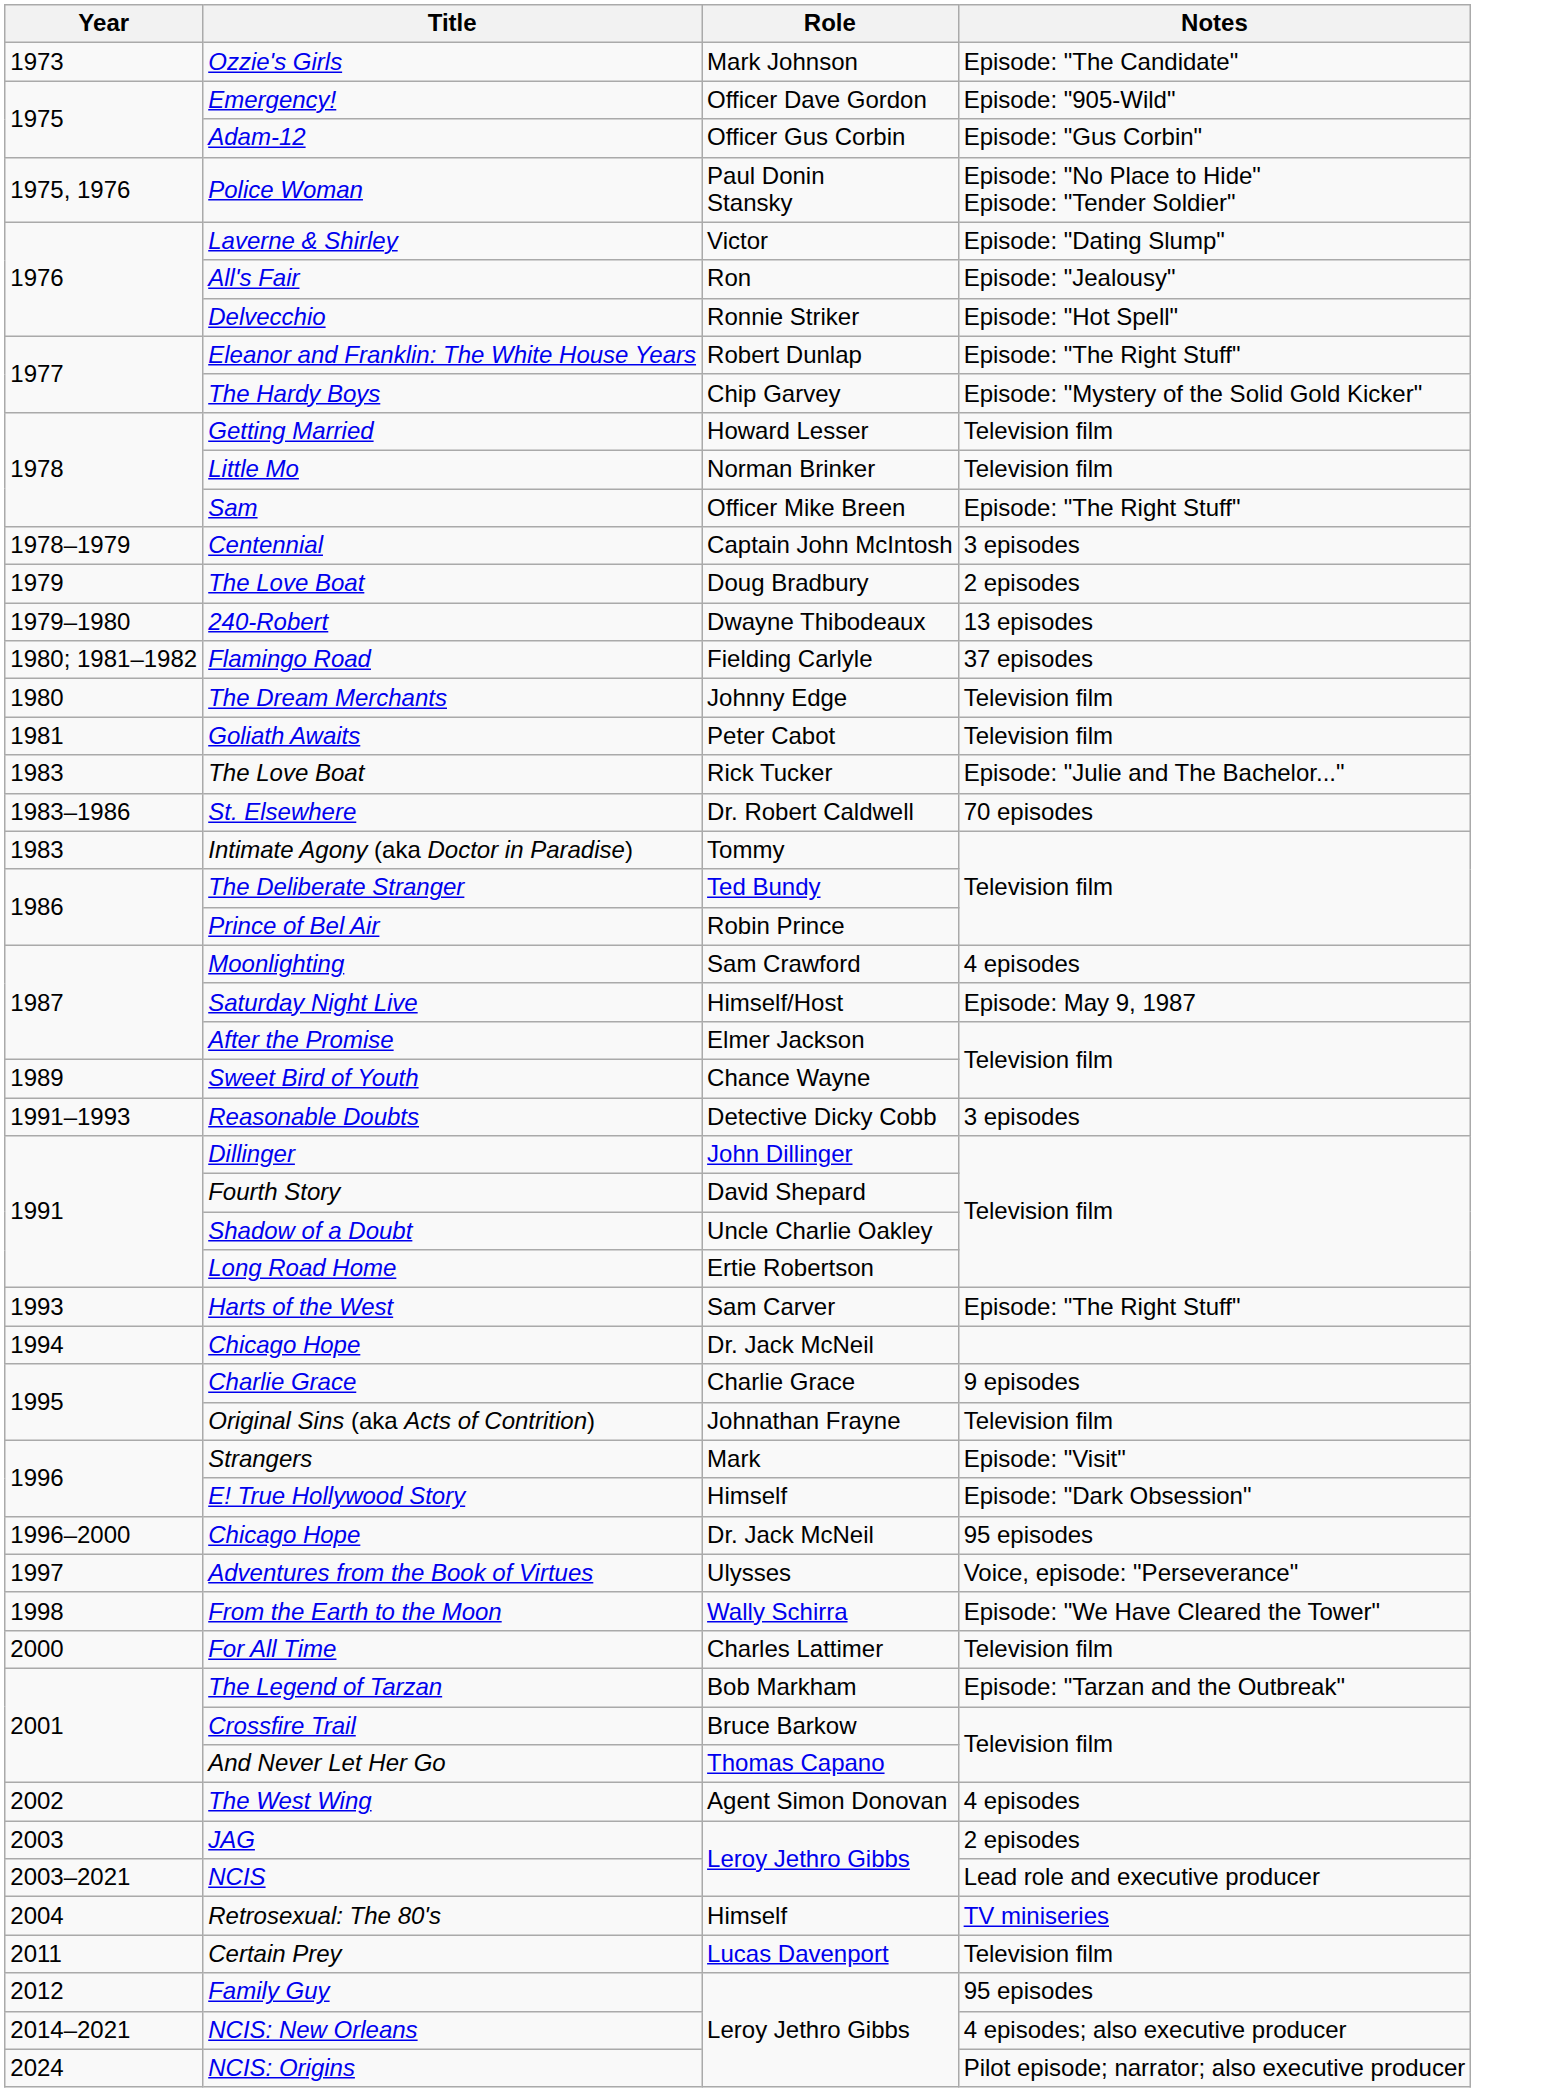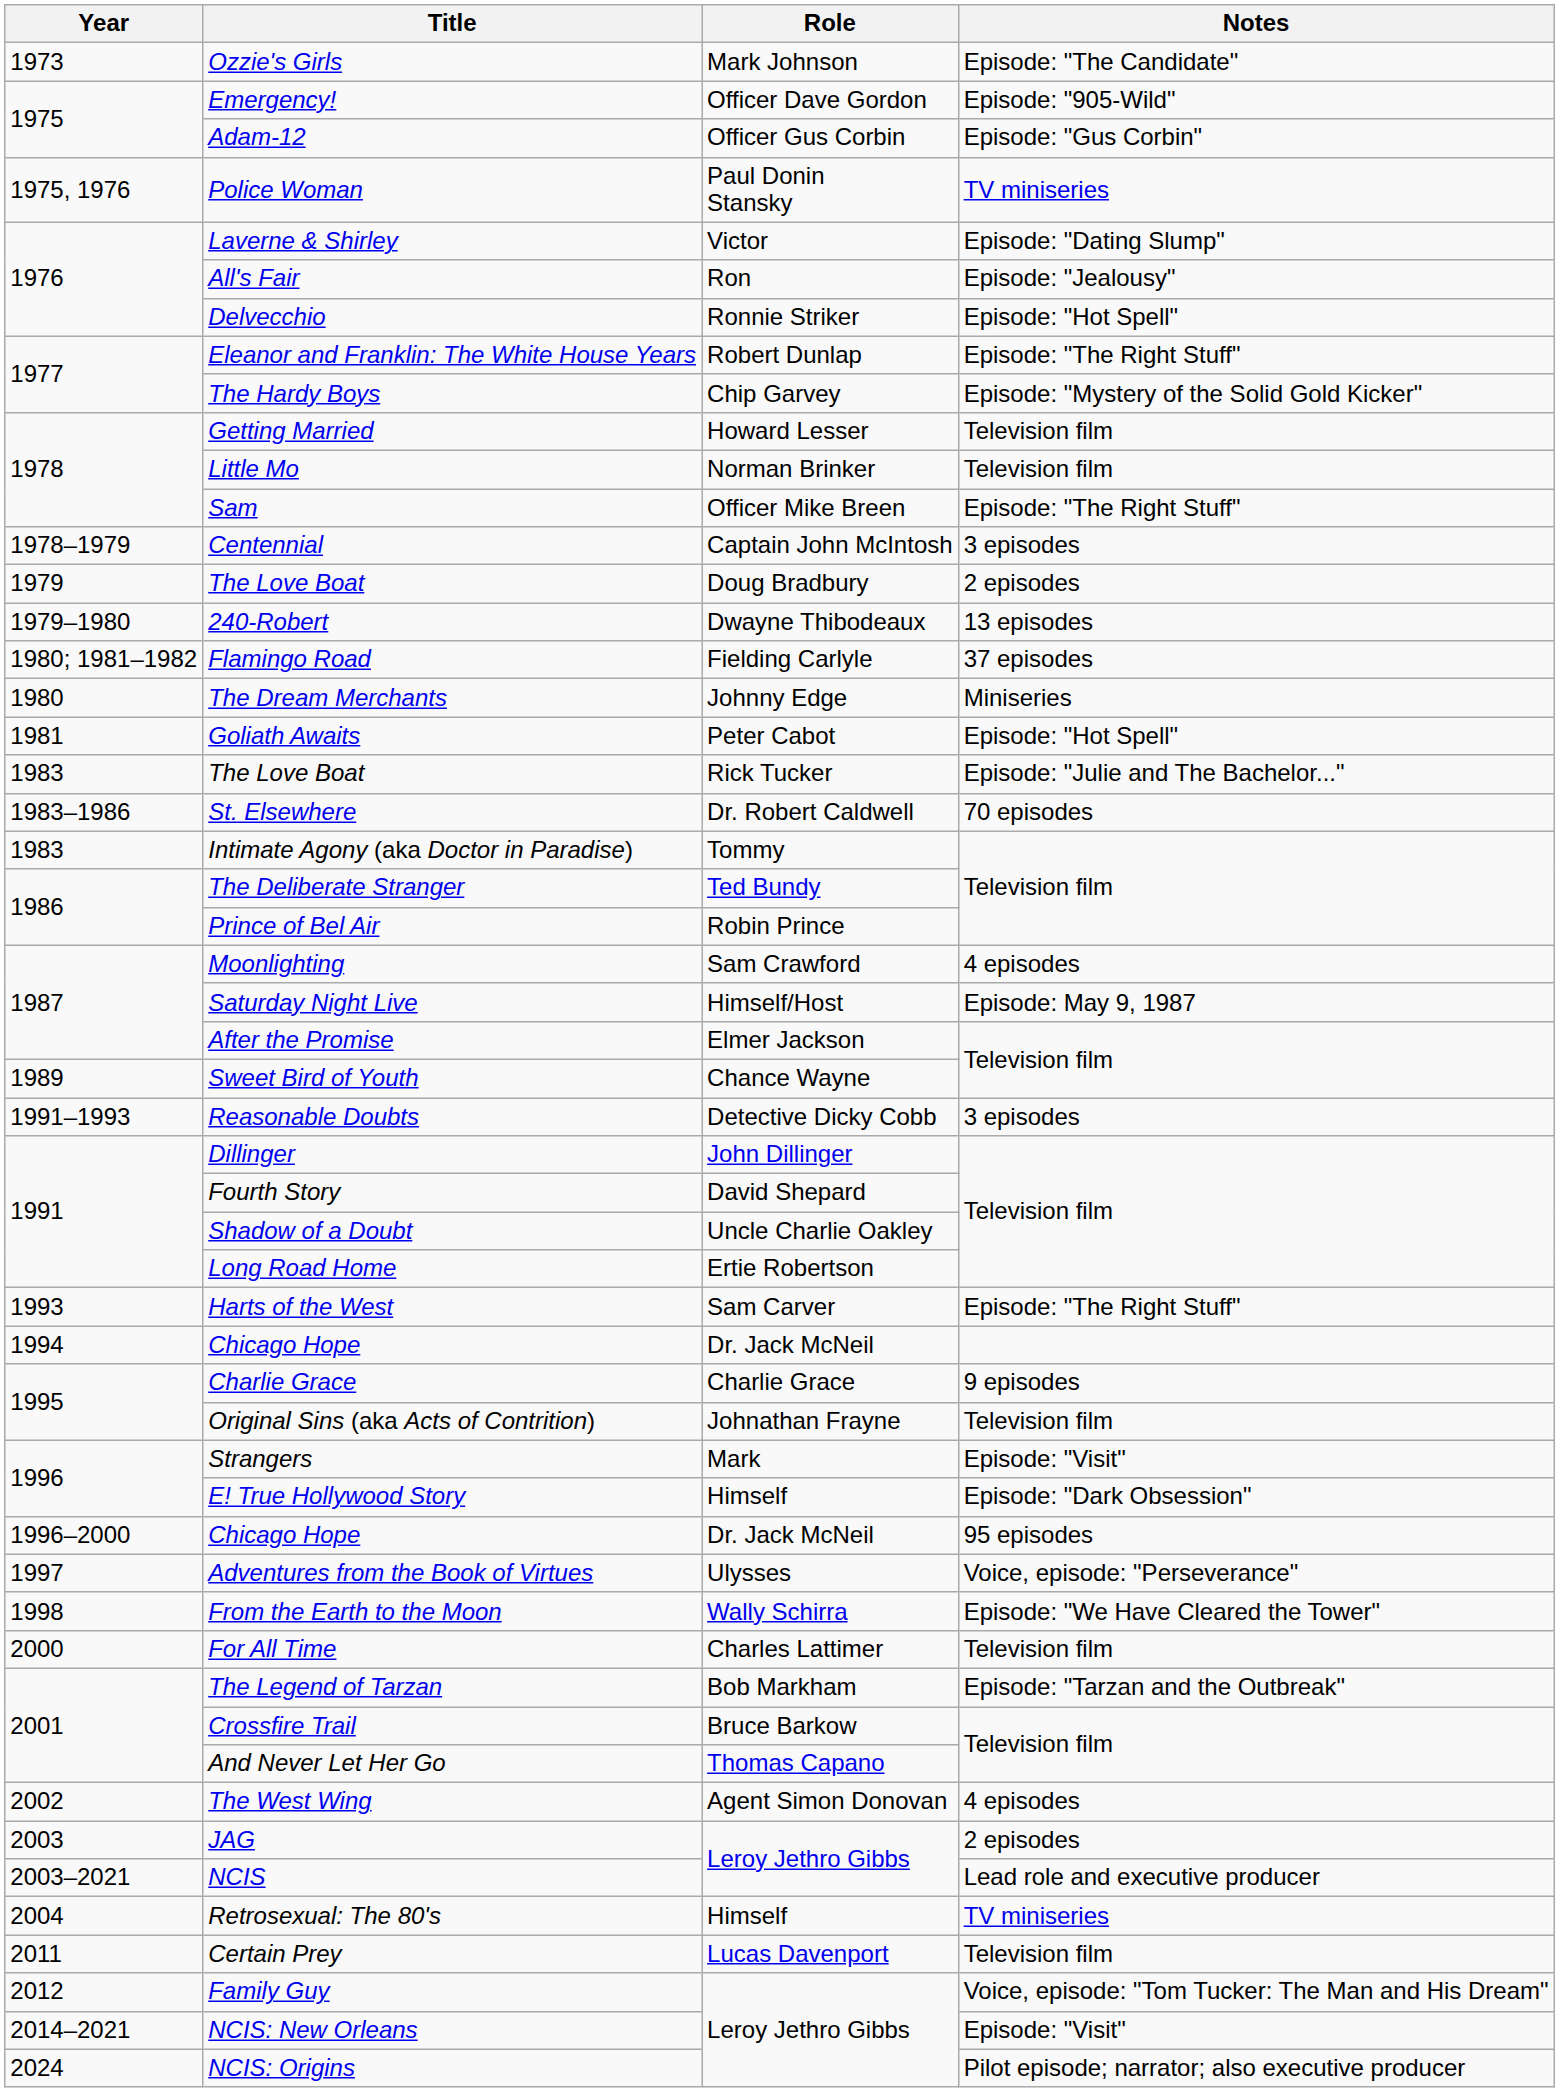Police Woman | Notes: Episode: "No Place to Hide" Episode: "Tender Soldier" -> TV miniseries
The Dream Merchants | Notes: Television film -> Miniseries
Goliath Awaits | Notes: Television film -> Episode: "Hot Spell"
Family Guy | Notes: 95 episodes -> Voice, episode: "Tom Tucker: The Man and His Dream"
NCIS: New Orleans | Notes: 4 episodes; also executive producer -> Episode: "Visit"
